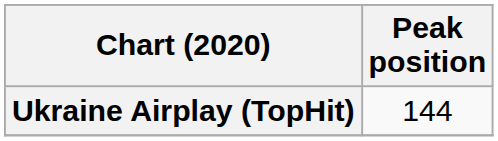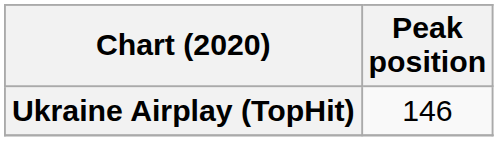Ukraine Airplay (TopHit) | Peak position: 144 -> 146
